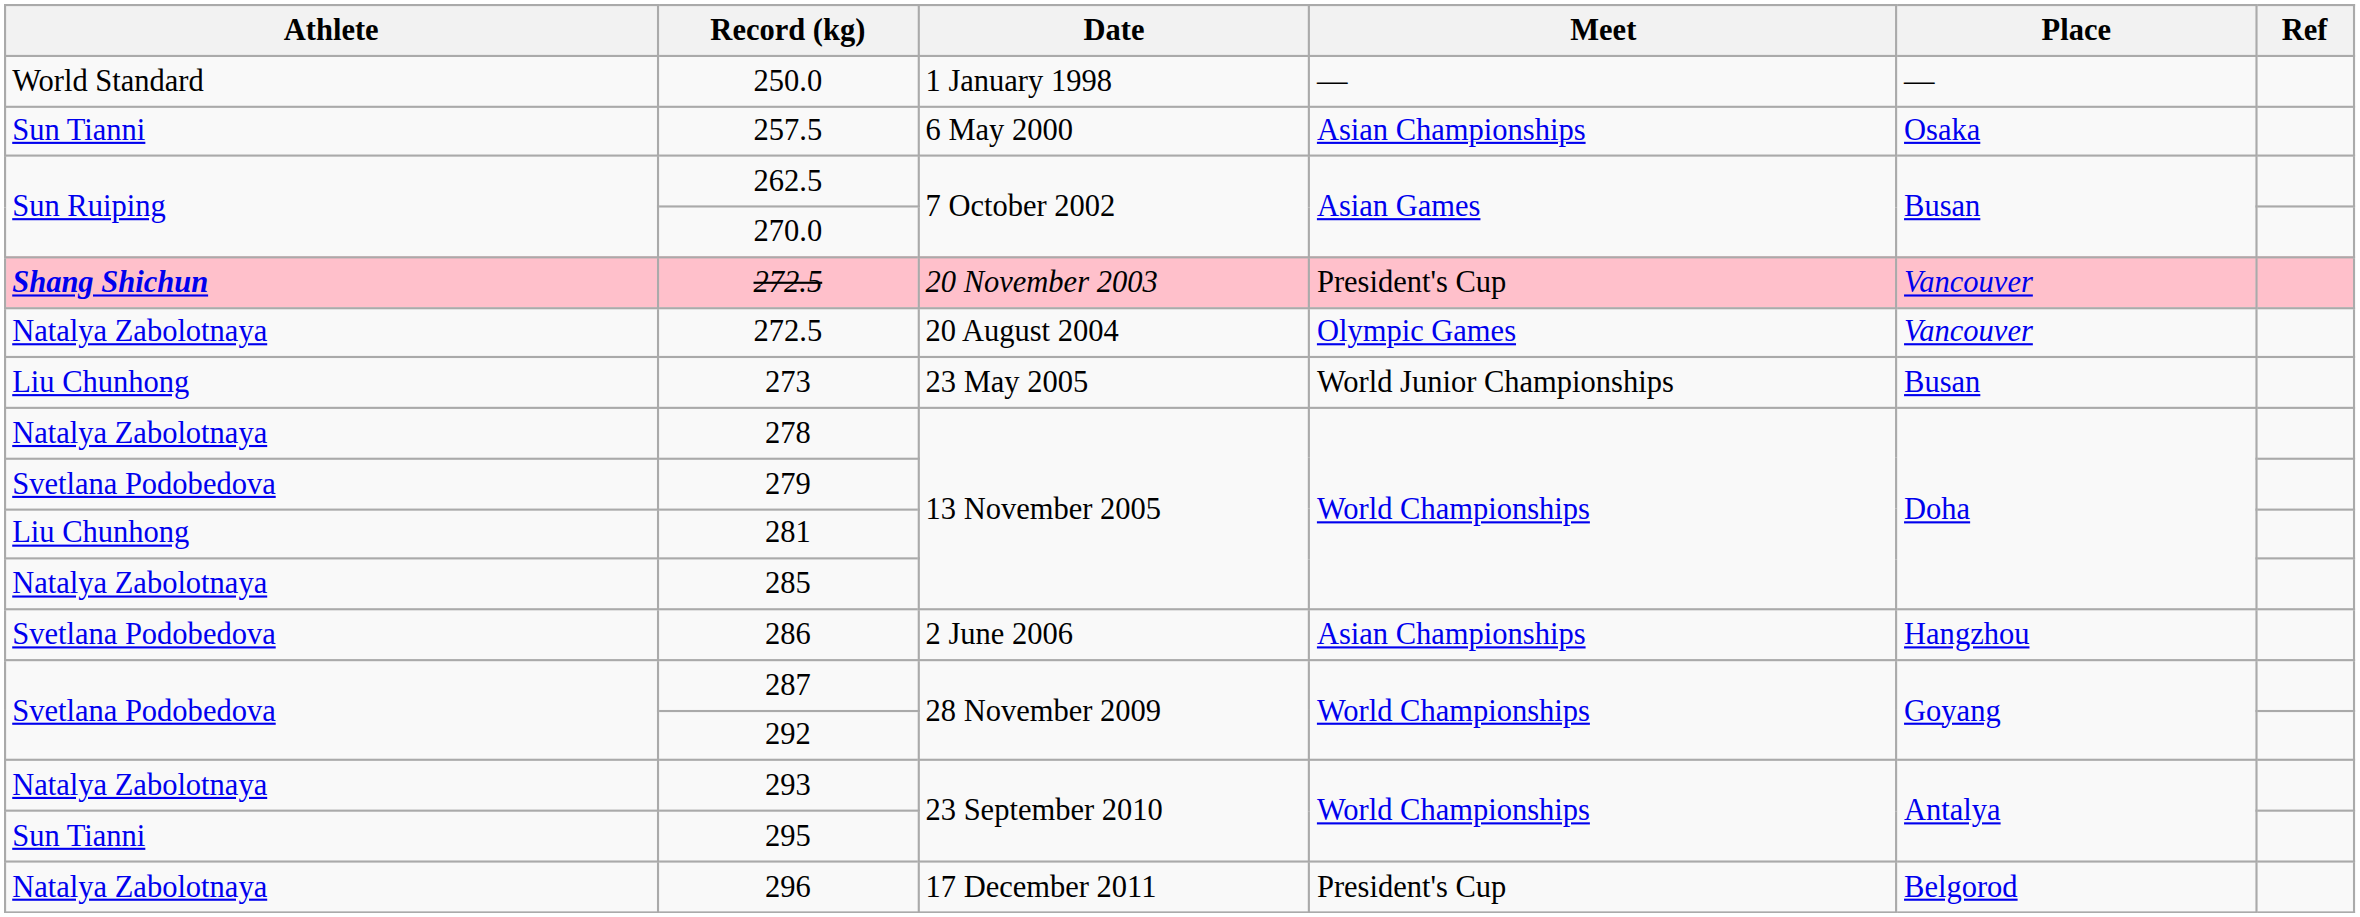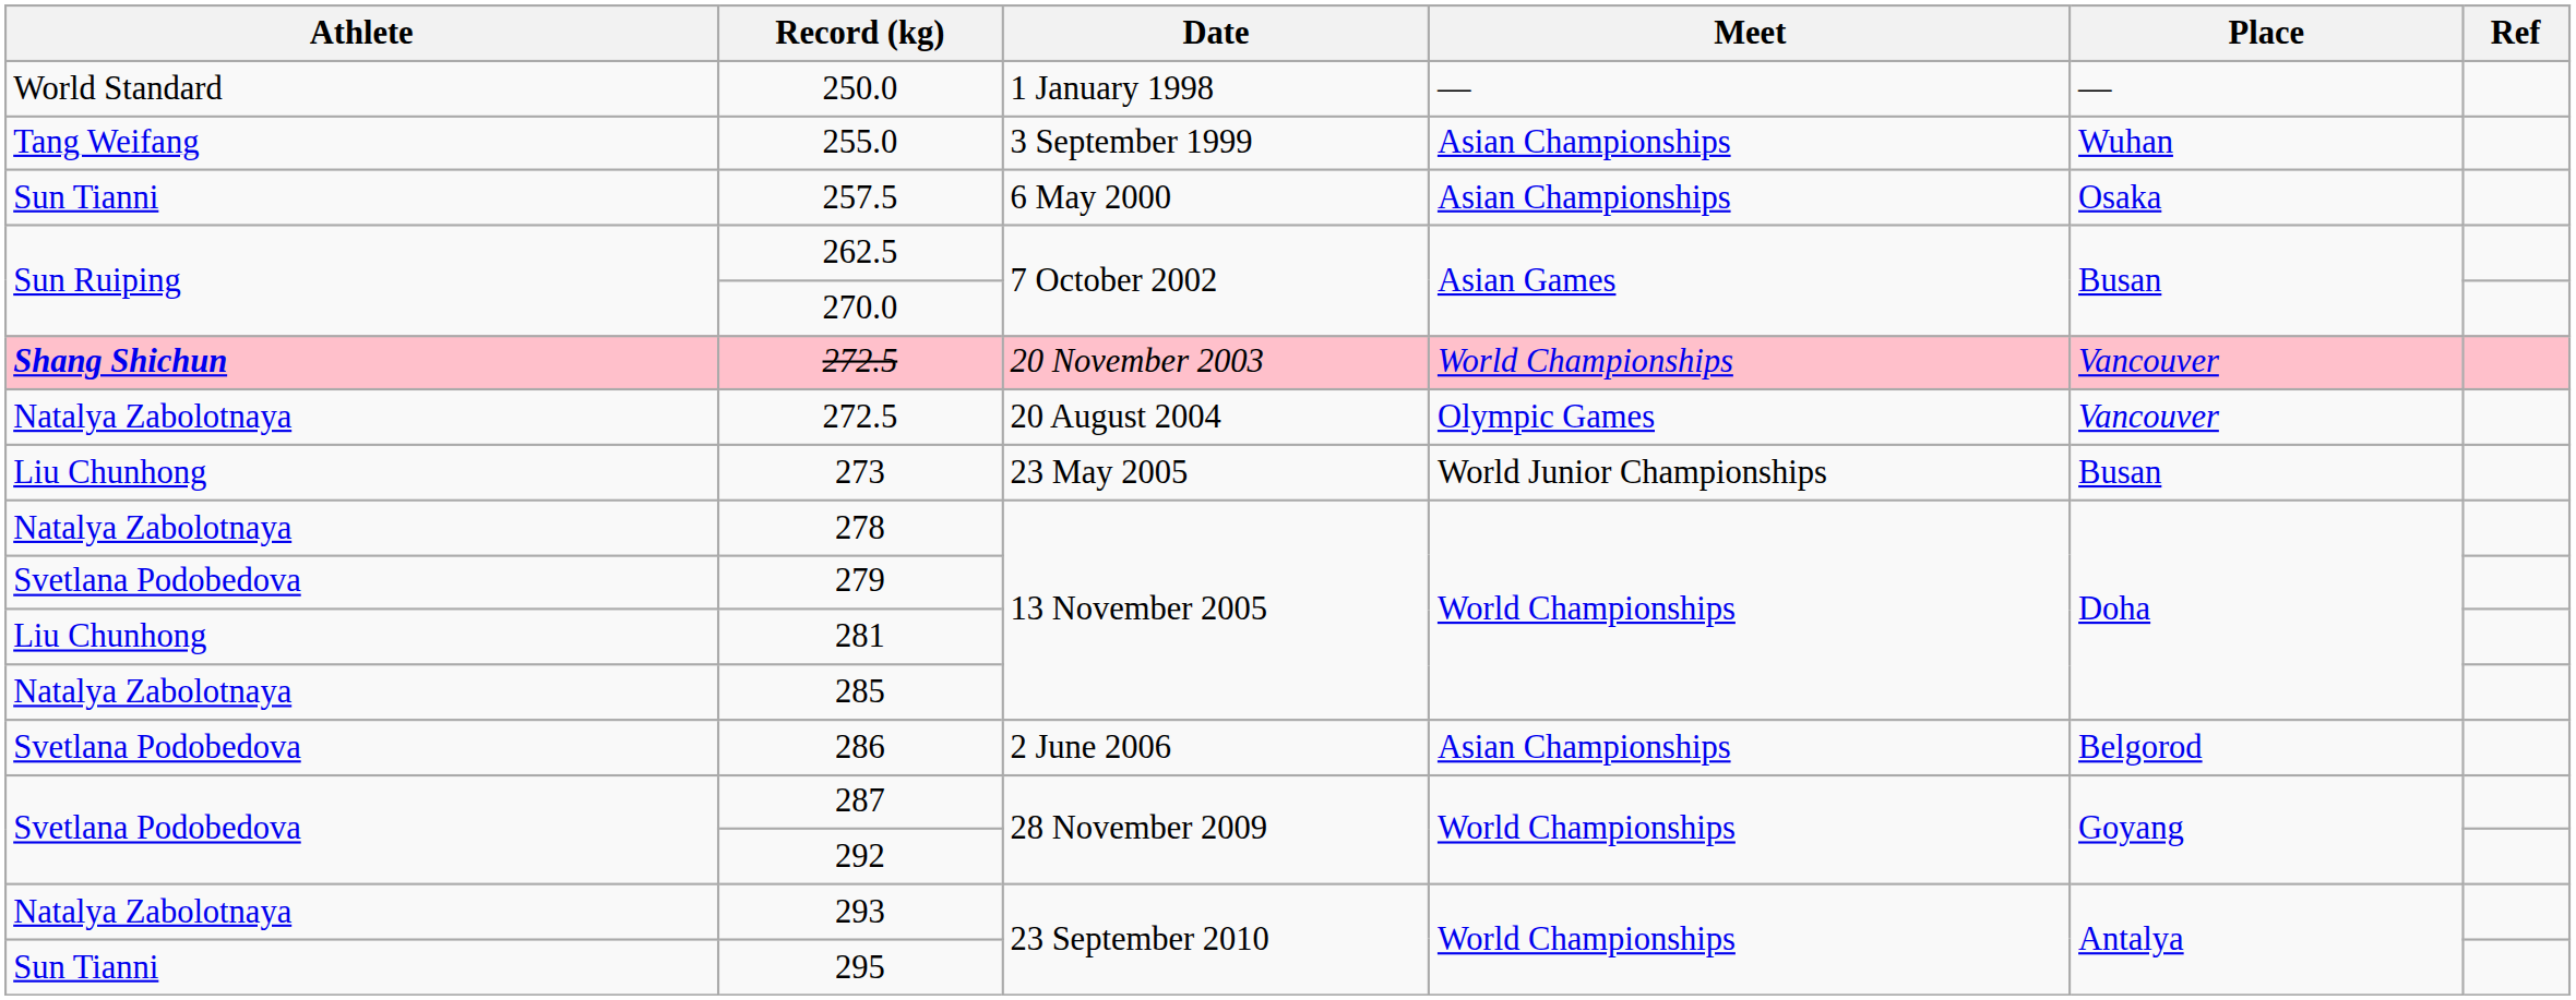+ row: Tang Weifang | 255.0 | 3 September 1999 | Asian Championships | Wuhan
272.5 / 20 November 2003 | Meet: President's Cup -> World Championships
286 | Place: Hangzhou -> Belgorod
- row: Natalya Zabolotnaya | 296 | 17 December 2011 | President's Cup | Belgorod
